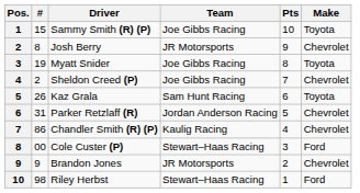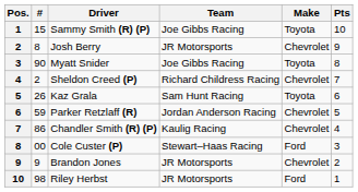columns swapped: Make <-> Pts
Myatt Snider | #: 19 -> 90
Sheldon Creed (P) | Team: Joe Gibbs Racing -> Richard Childress Racing
Parker Retzlaff (R) | #: 31 -> 59
Riley Herbst | Team: Stewart–Haas Racing -> JR Motorsports
